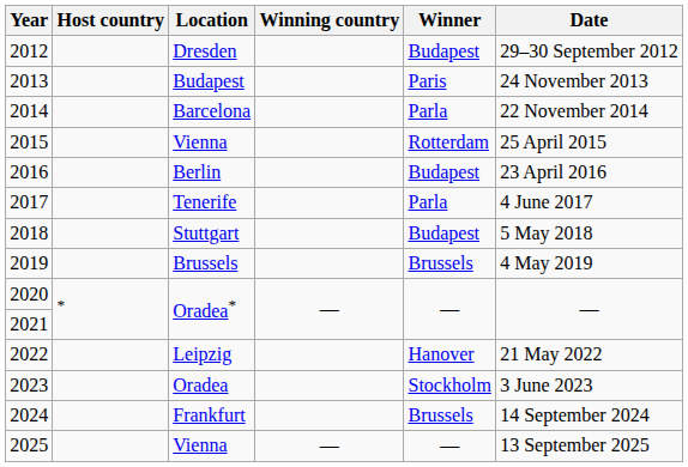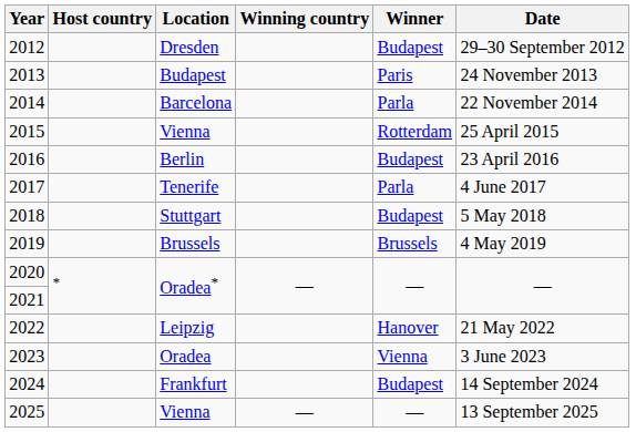2023 | Winner: Stockholm -> Vienna
2024 | Winner: Brussels -> Budapest
